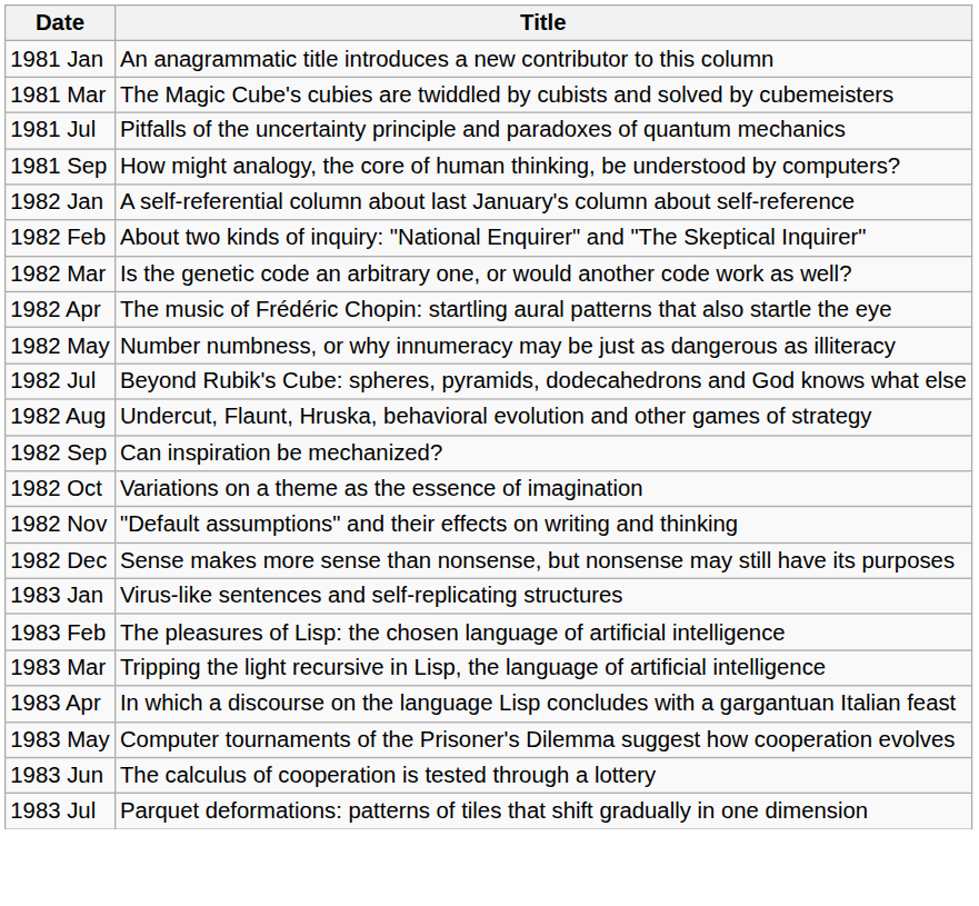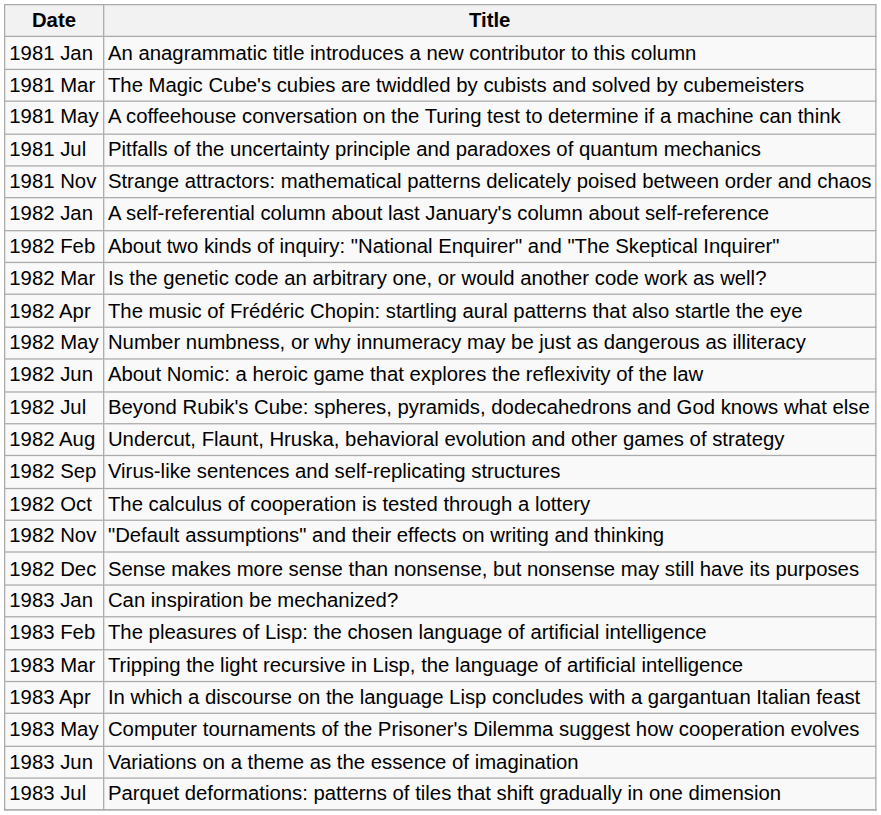+ row: 1981 May | A coffeehouse conversation on the Turing test to determine if a machine can think
- row: 1981 Sep | How might analogy, the core of human thinking, be understood by computers?
+ row: 1981 Nov | Strange attractors: mathematical patterns delicately poised between order and chaos
+ row: 1982 Jun | About Nomic: a heroic game that explores the reflexivity of the law
1982 Sep | Title: Can inspiration be mechanized? -> Virus-like sentences and self-replicating structures
1982 Oct | Title: Variations on a theme as the essence of imagination -> The calculus of cooperation is tested through a lottery
1983 Jan | Title: Virus-like sentences and self-replicating structures -> Can inspiration be mechanized?
1983 Jun | Title: The calculus of cooperation is tested through a lottery -> Variations on a theme as the essence of imagination
